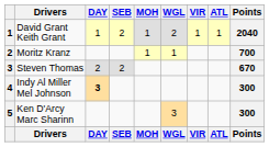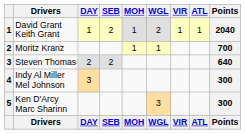Steven Thomas | Points: 670 -> 640
Indy Al Miller Mel Johnson | DAY: bold -> normal
